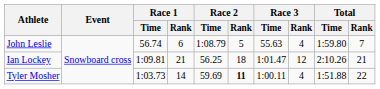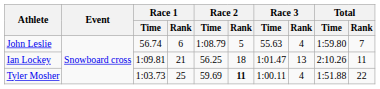Ian Lockey | Race 3 / Rank: 12 -> 13
Ian Lockey | Total / Rank: 21 -> 11
Tyler Mosher | Race 1 / Rank: 14 -> 25
